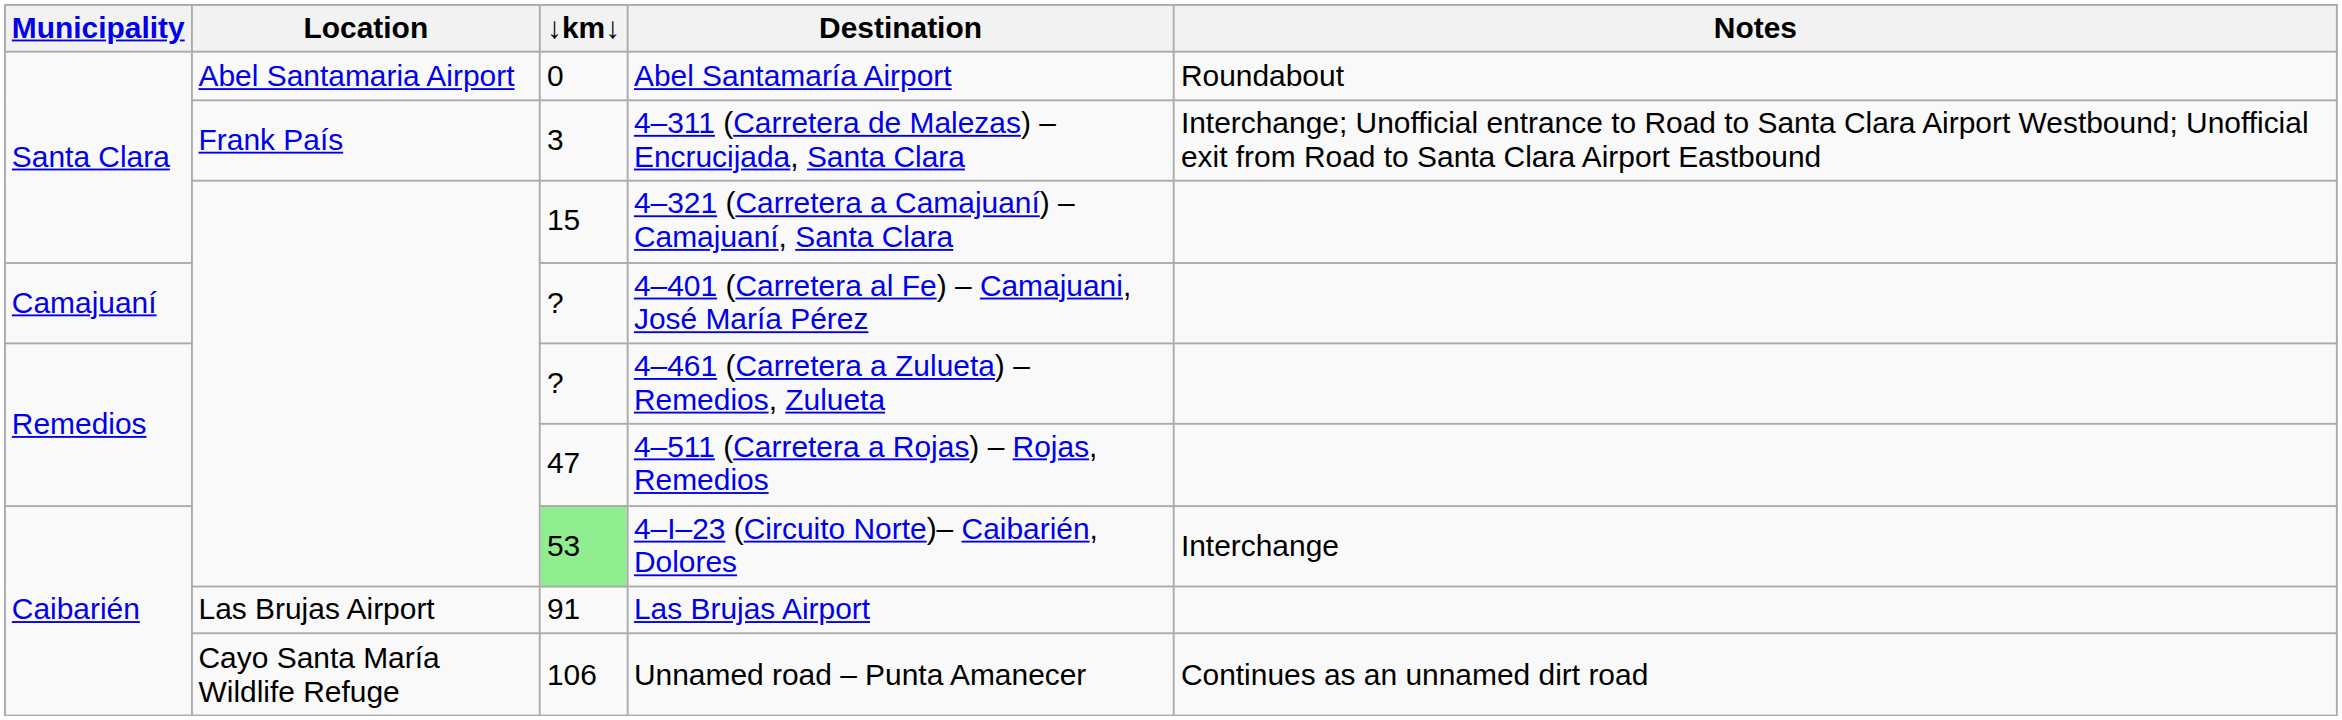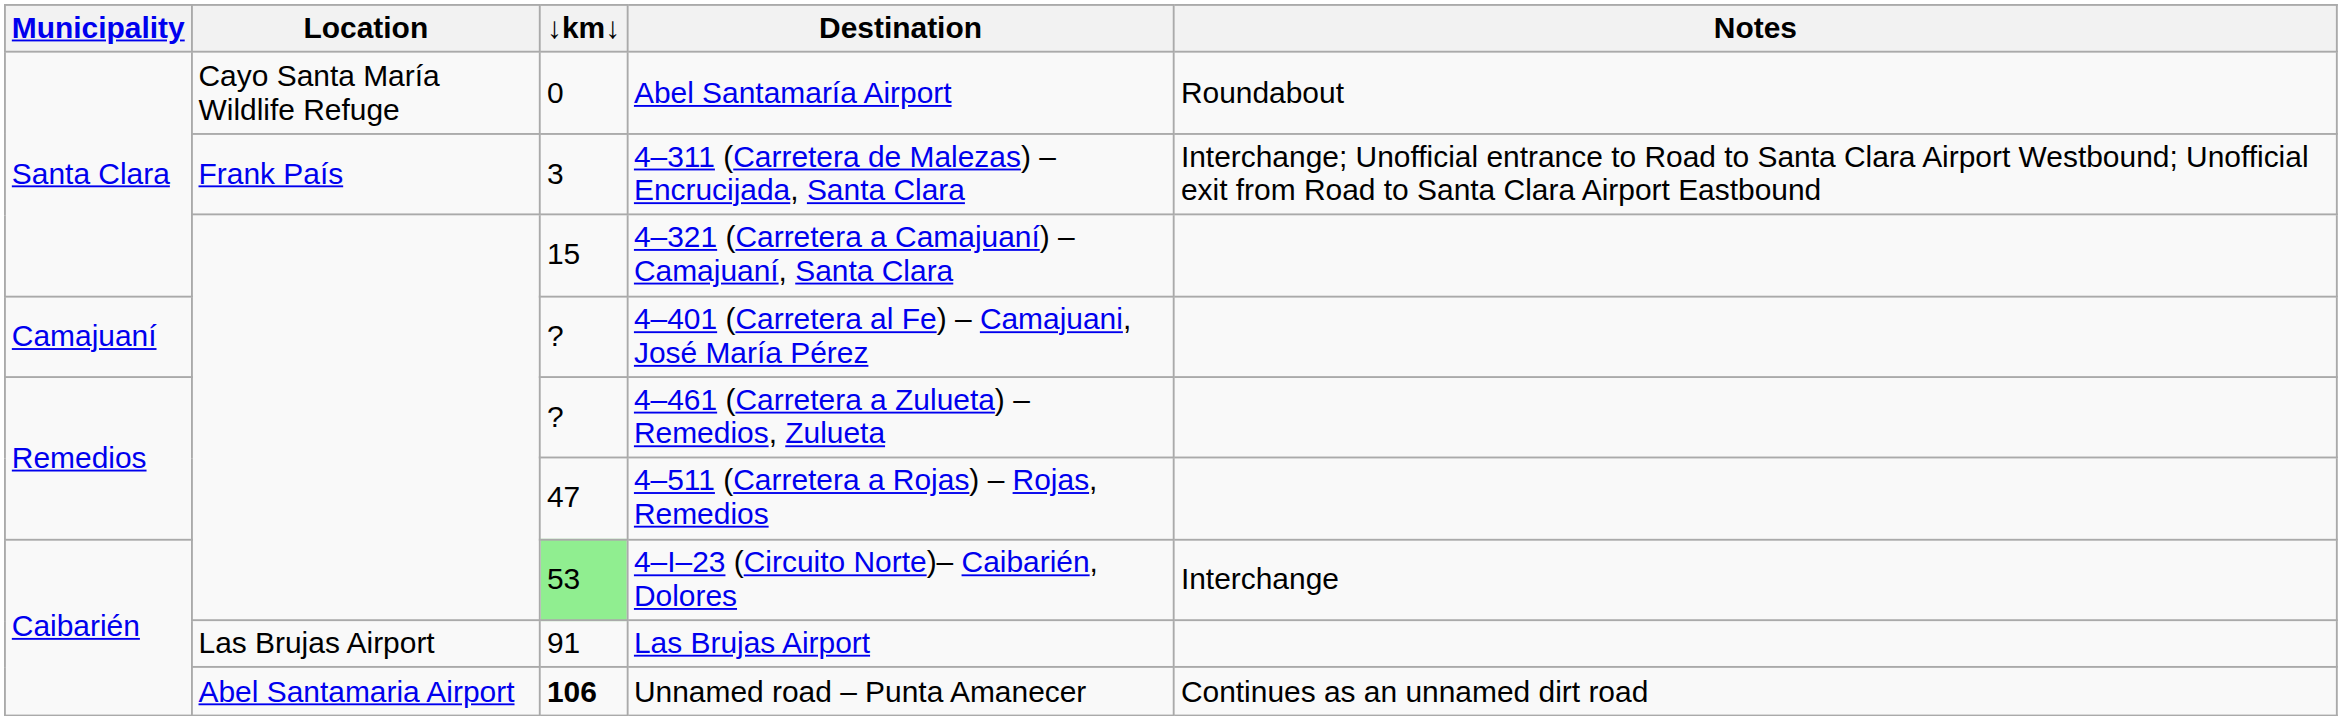Abel Santamaría Airport | Location: Abel Santamaria Airport -> Cayo Santa María Wildlife Refuge
Unnamed road – Punta Amanecer | Location: Cayo Santa María Wildlife Refuge -> Abel Santamaria Airport
Unnamed road – Punta Amanecer | ↓km↓: normal -> bold
